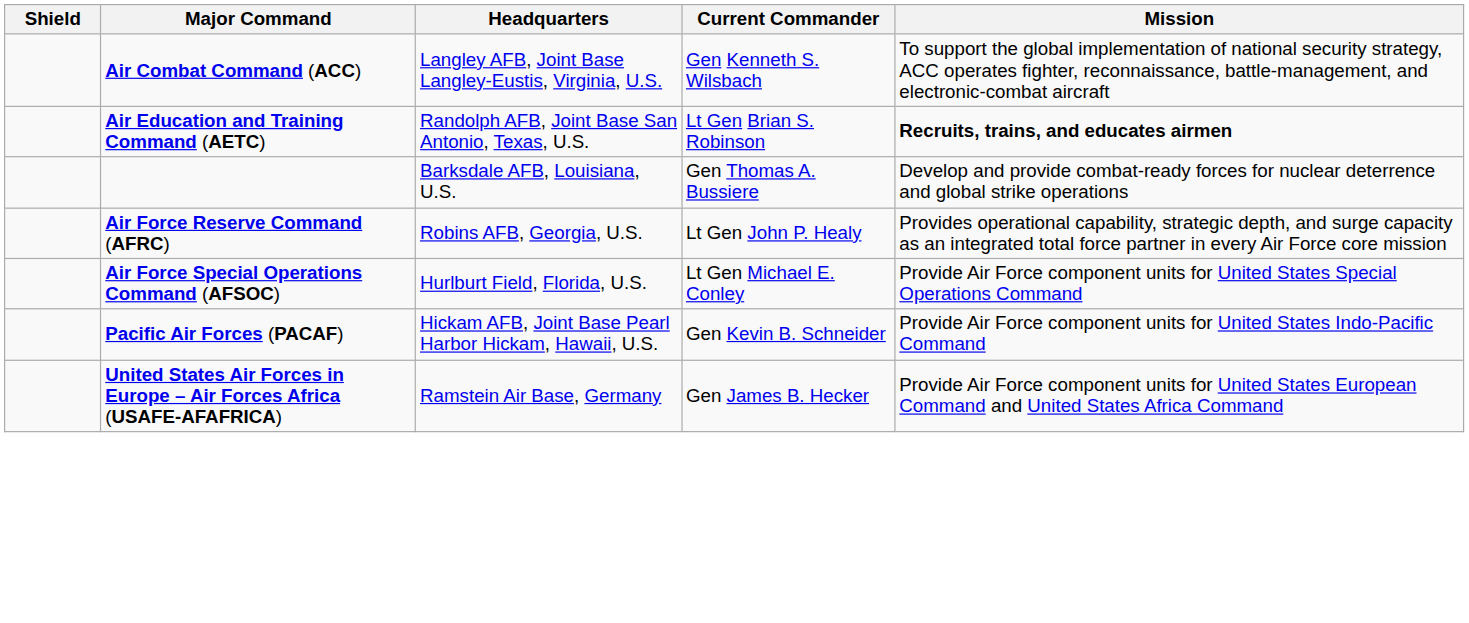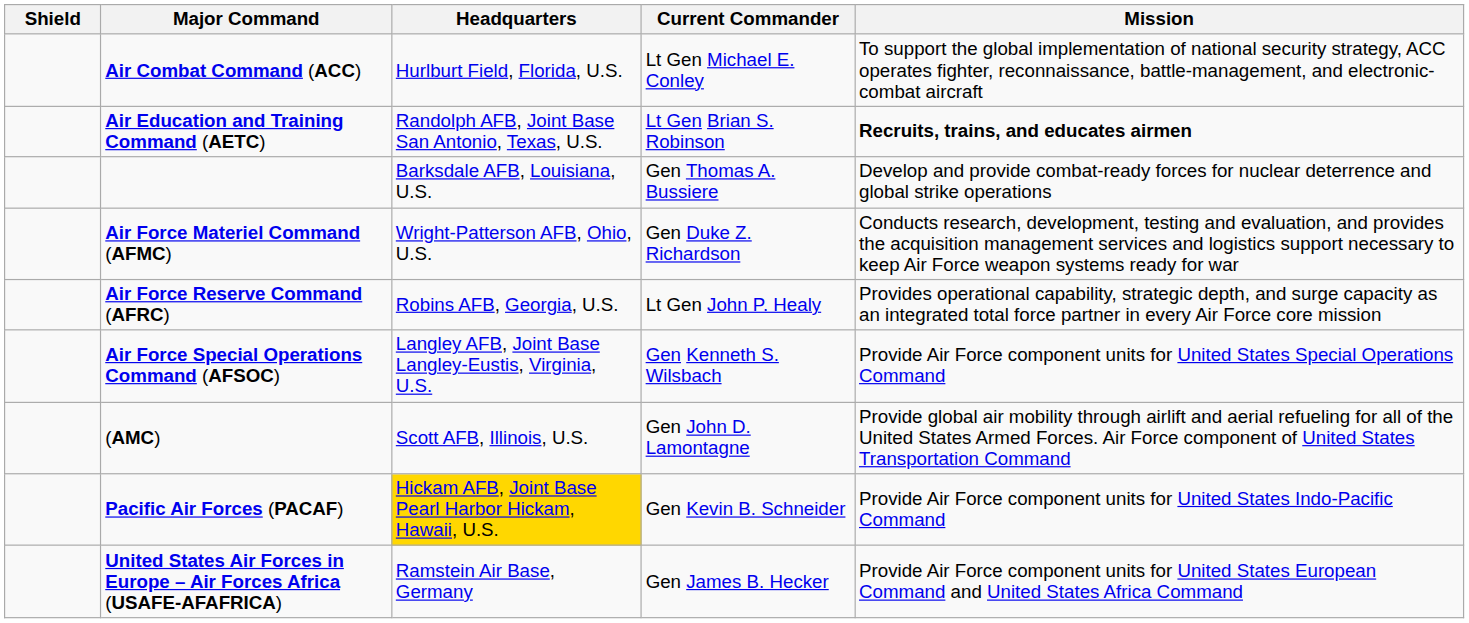Air Combat Command (ACC) | Headquarters: Langley AFB, Joint Base Langley-Eustis, Virginia, U.S. -> Hurlburt Field, Florida, U.S.
Air Combat Command (ACC) | Current Commander: Gen Kenneth S. Wilsbach -> Lt Gen Michael E. Conley
+ row: Air Force Materiel Command (AFMC) | Wright-Patterson AFB, Ohio, U.S. | Gen Duke Z. Richardson | Conducts research, development, testing and evaluation, and provides the acquisition management services and logistics support necessary to keep Air Force weapon systems ready for war
Air Force Special Operations Command (AFSOC) | Headquarters: Hurlburt Field, Florida, U.S. -> Langley AFB, Joint Base Langley-Eustis, Virginia, U.S.
Air Force Special Operations Command (AFSOC) | Current Commander: Lt Gen Michael E. Conley -> Gen Kenneth S. Wilsbach
+ row: (AMC) | Scott AFB, Illinois, U.S. | Gen John D. Lamontagne | Provide global air mobility through airlift and aerial refueling for all of the United States Armed Forces. Air Force component of United States Transportation Command
Pacific Air Forces (PACAF) | Headquarters: no background -> gold background
